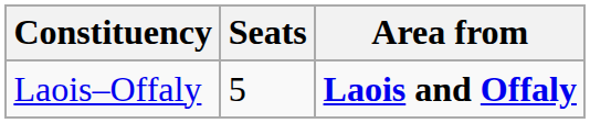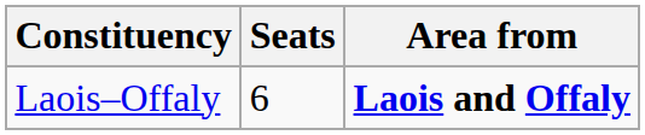Laois–Offaly | Seats: 5 -> 6
